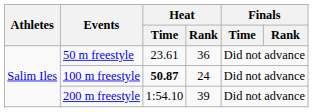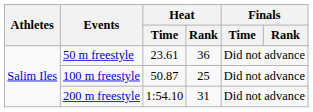100 m freestyle | Heat / Time: bold -> normal
100 m freestyle | Heat / Rank: 24 -> 25
200 m freestyle | Heat / Rank: 39 -> 31
